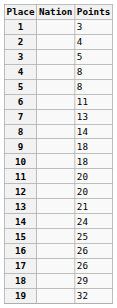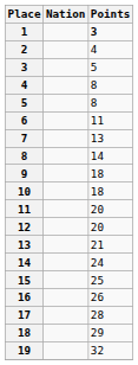1 | Points: normal -> bold
17 | Points: 26 -> 28
